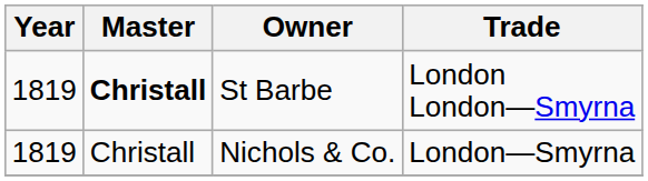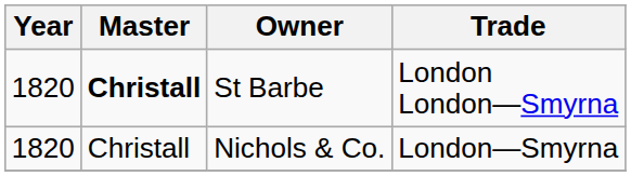St Barbe | Year: 1819 -> 1820
Nichols & Co. | Year: 1819 -> 1820
